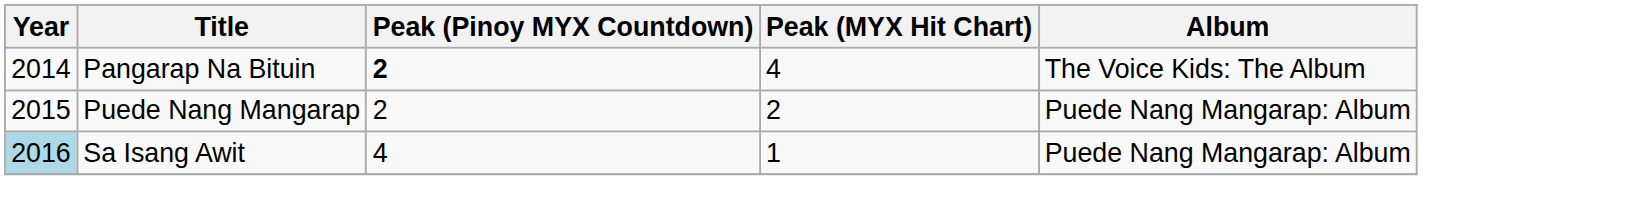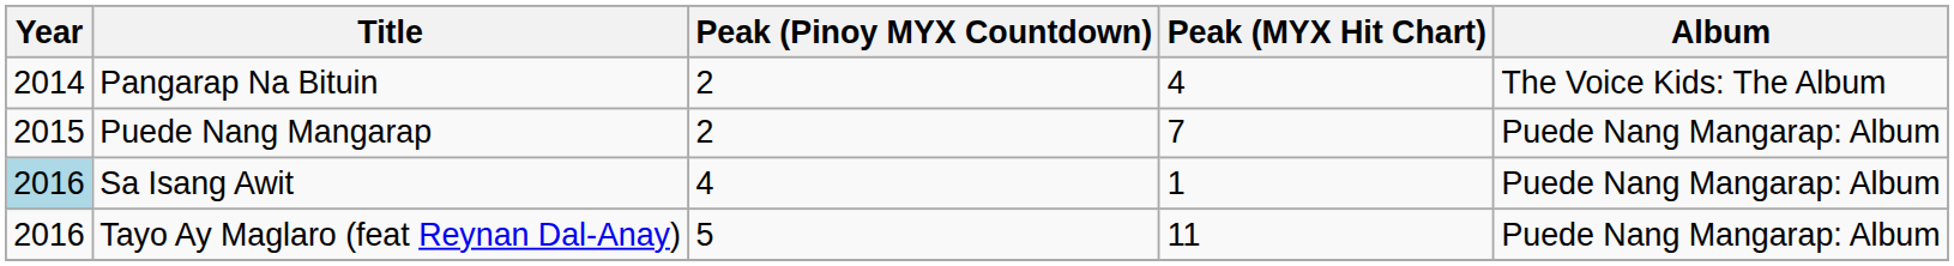Pangarap Na Bituin | Peak (Pinoy MYX Countdown): bold -> normal
Puede Nang Mangarap | Peak (MYX Hit Chart): 2 -> 7
+ row: 2016 | Tayo Ay Maglaro (feat Reynan Dal-Anay) | 5 | 11 | Puede Nang Mangarap: Album
